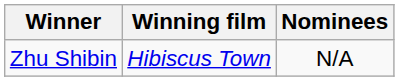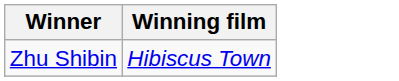- column: Nominees | N/A
